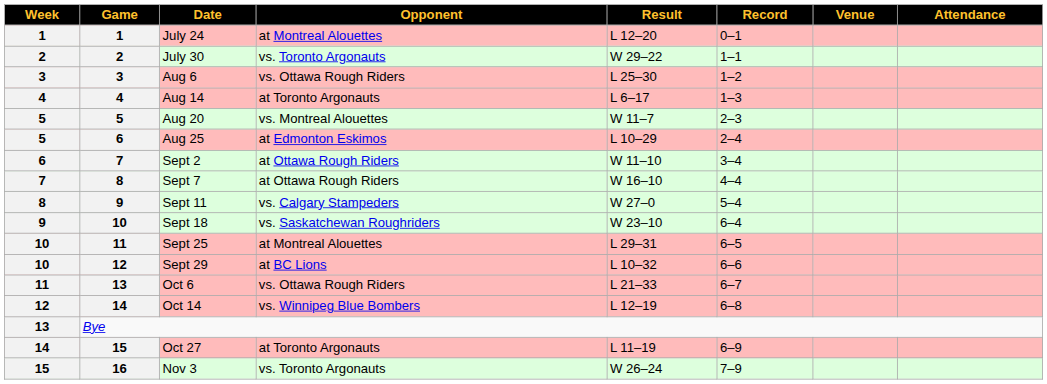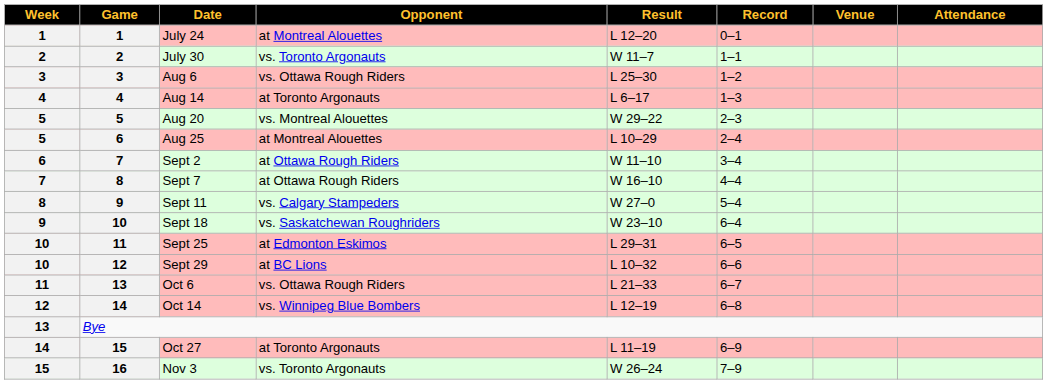July 30 | Result: W 29–22 -> W 11–7
Aug 20 | Result: W 11–7 -> W 29–22
Aug 25 | Opponent: at Edmonton Eskimos -> at Montreal Alouettes
Sept 25 | Opponent: at Montreal Alouettes -> at Edmonton Eskimos
